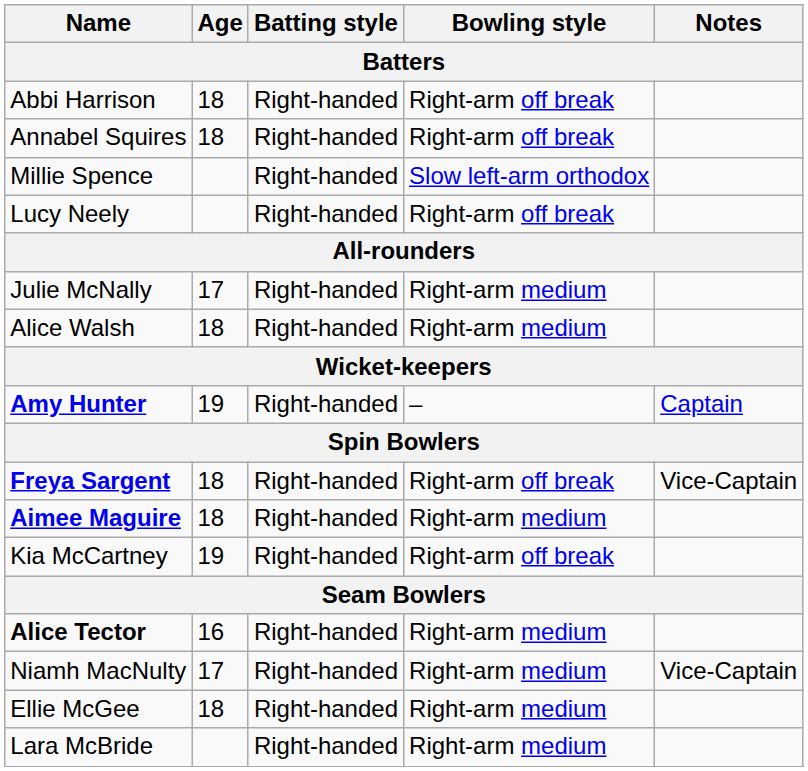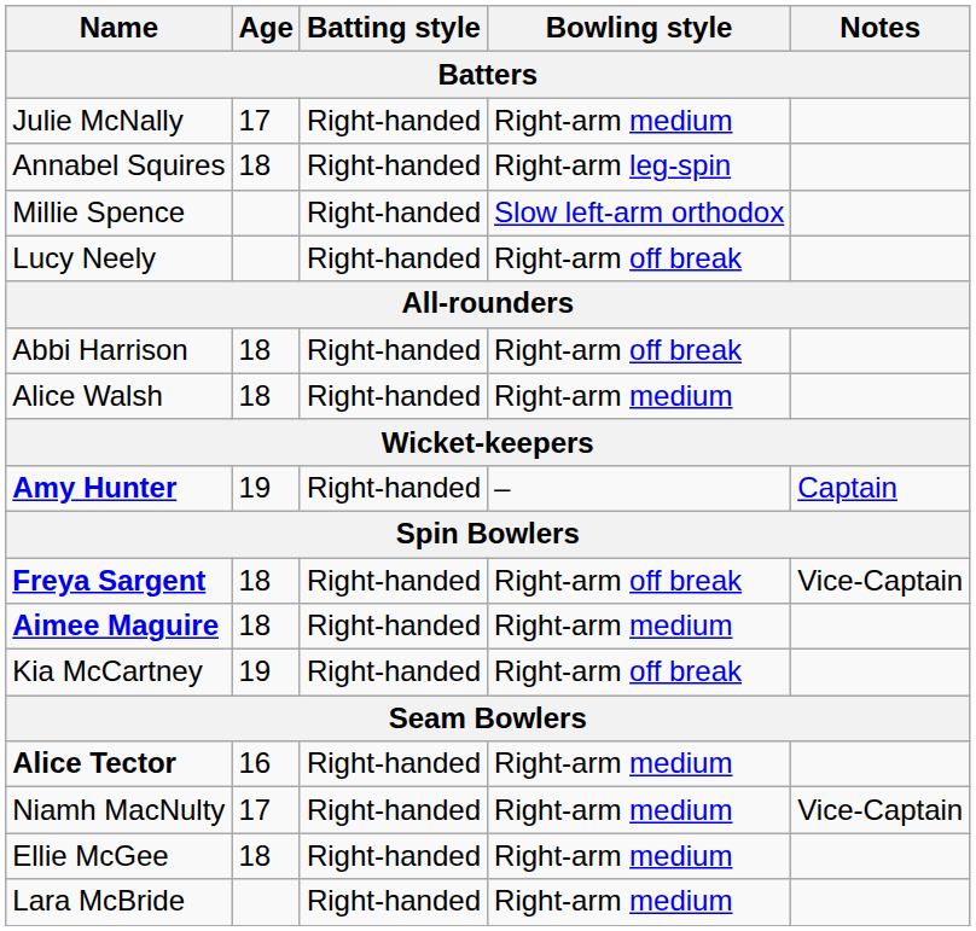rows swapped: Abbi Harrison <-> Julie McNally
Annabel Squires | Bowling style: Right-arm off break -> Right-arm leg-spin
